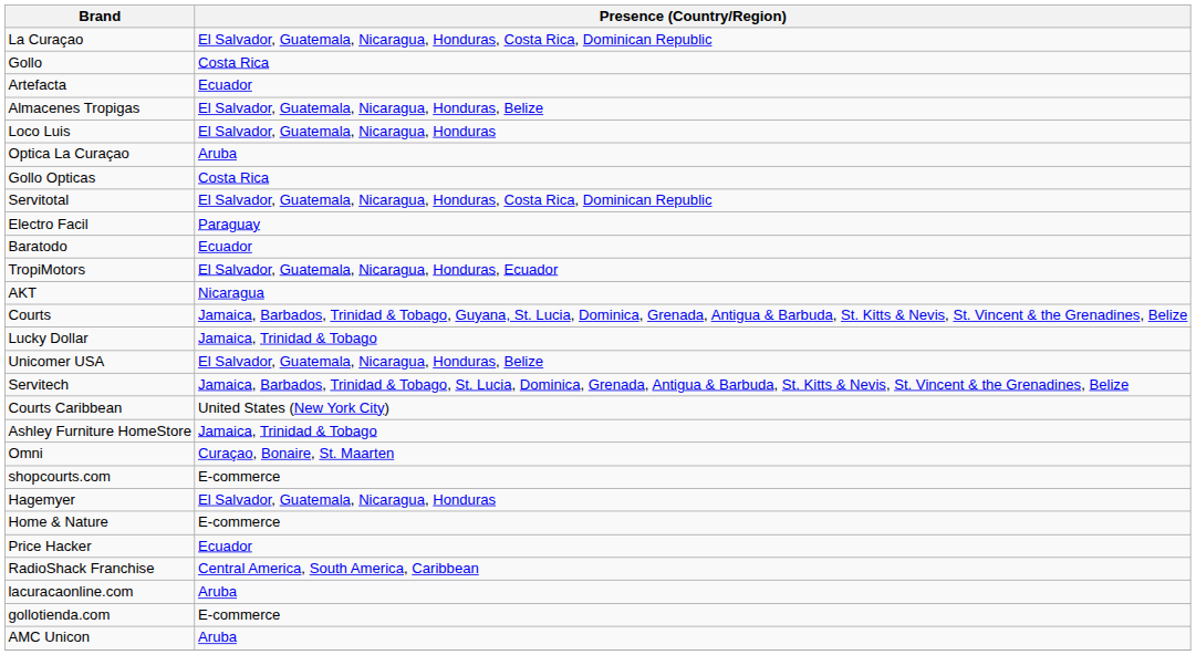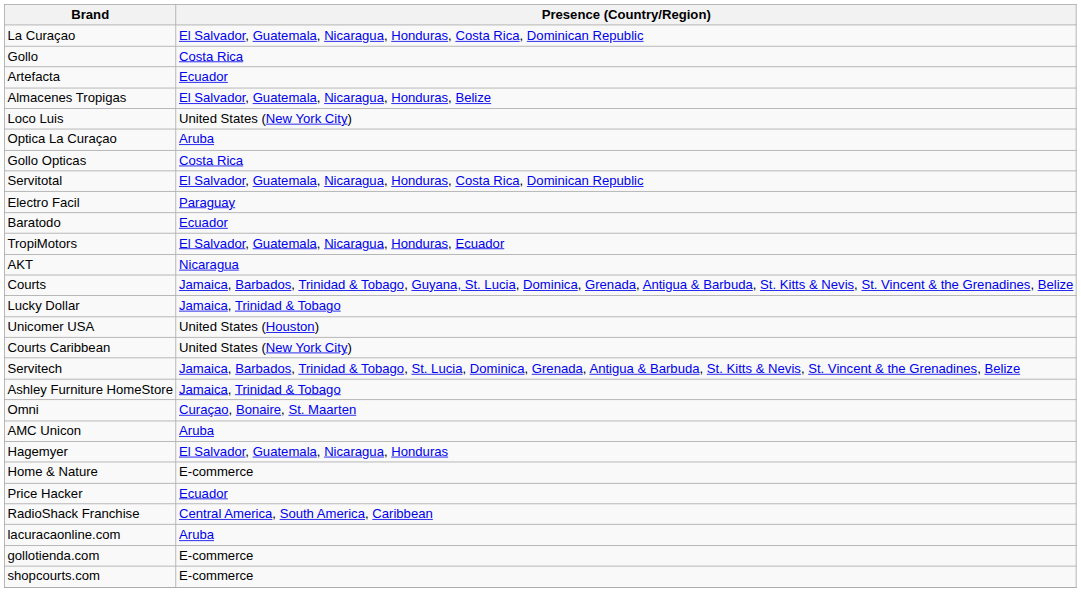Loco Luis | Presence (Country/Region): El Salvador, Guatemala, Nicaragua, Honduras -> United States (New York City)
Unicomer USA | Presence (Country/Region): El Salvador, Guatemala, Nicaragua, Honduras, Belize -> United States (Houston)
rows swapped: Courts Caribbean <-> Servitech
rows swapped: AMC Unicon <-> shopcourts.com
